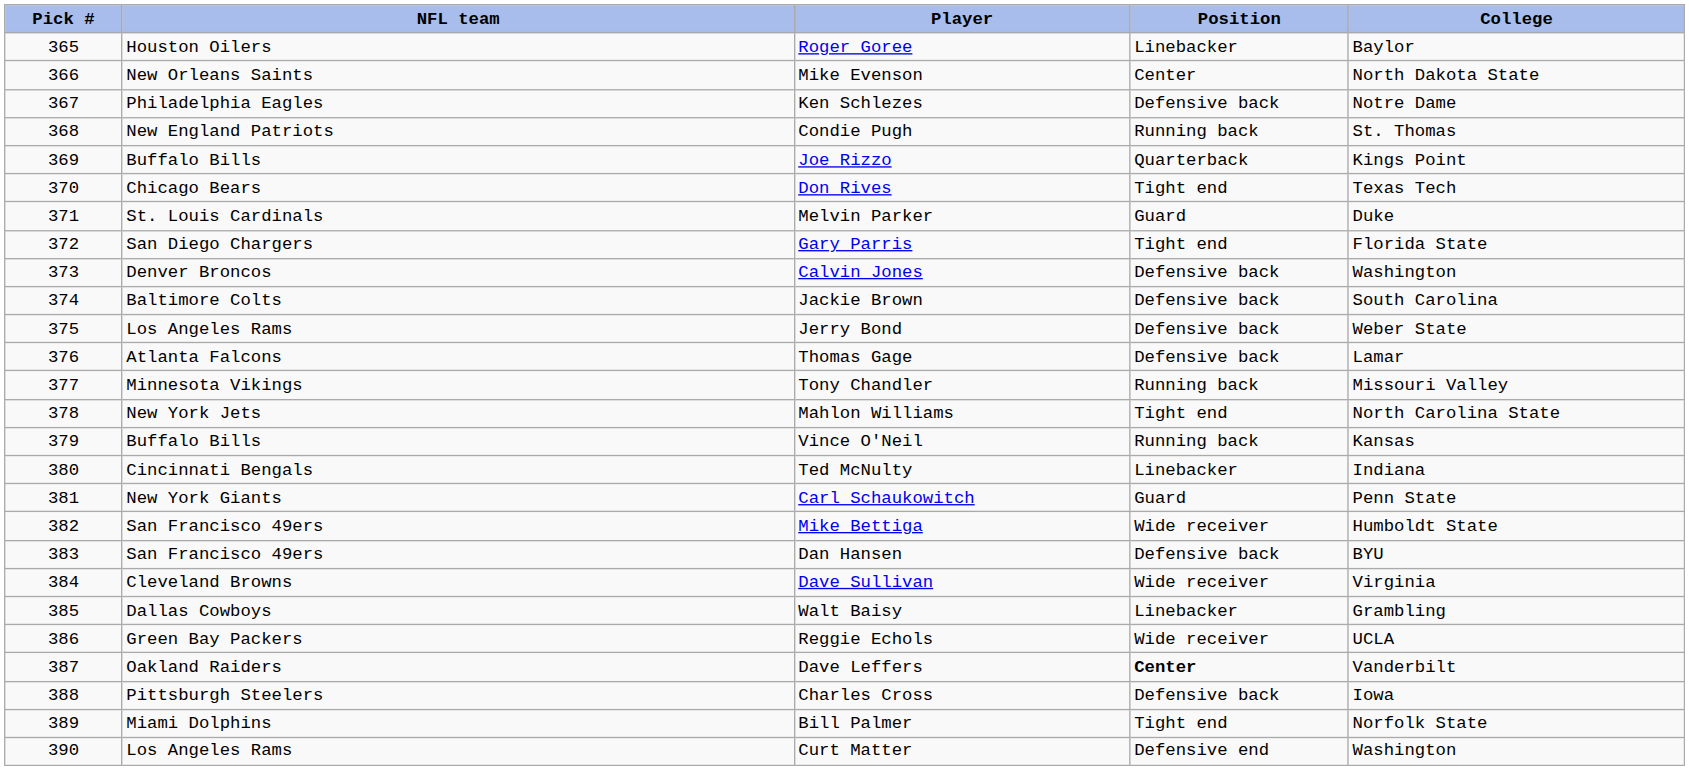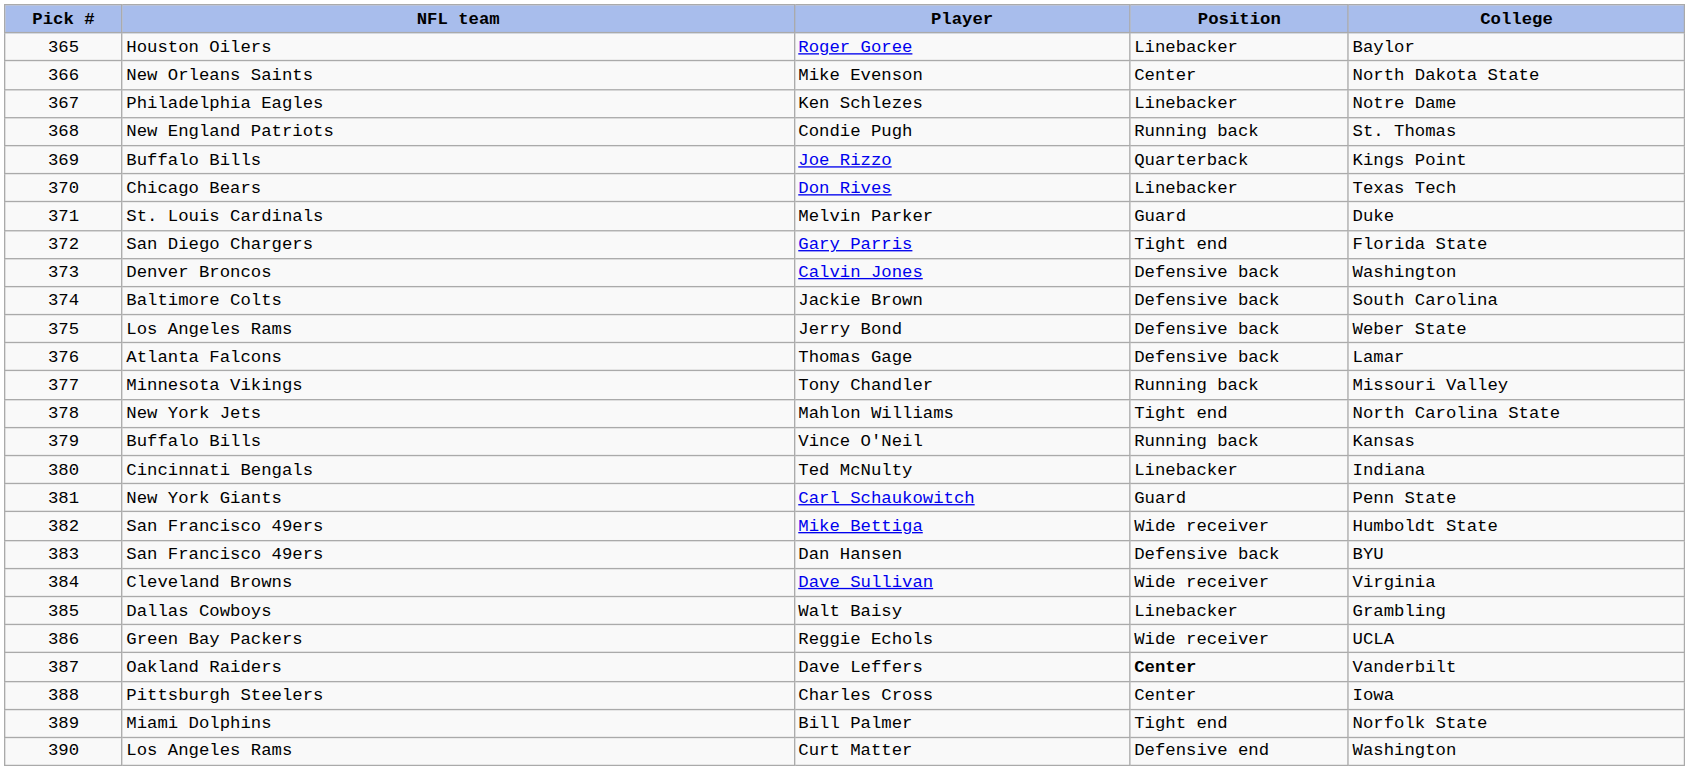Ken Schlezes | Position: Defensive back -> Linebacker
Don Rives | Position: Tight end -> Linebacker
Charles Cross | Position: Defensive back -> Center
